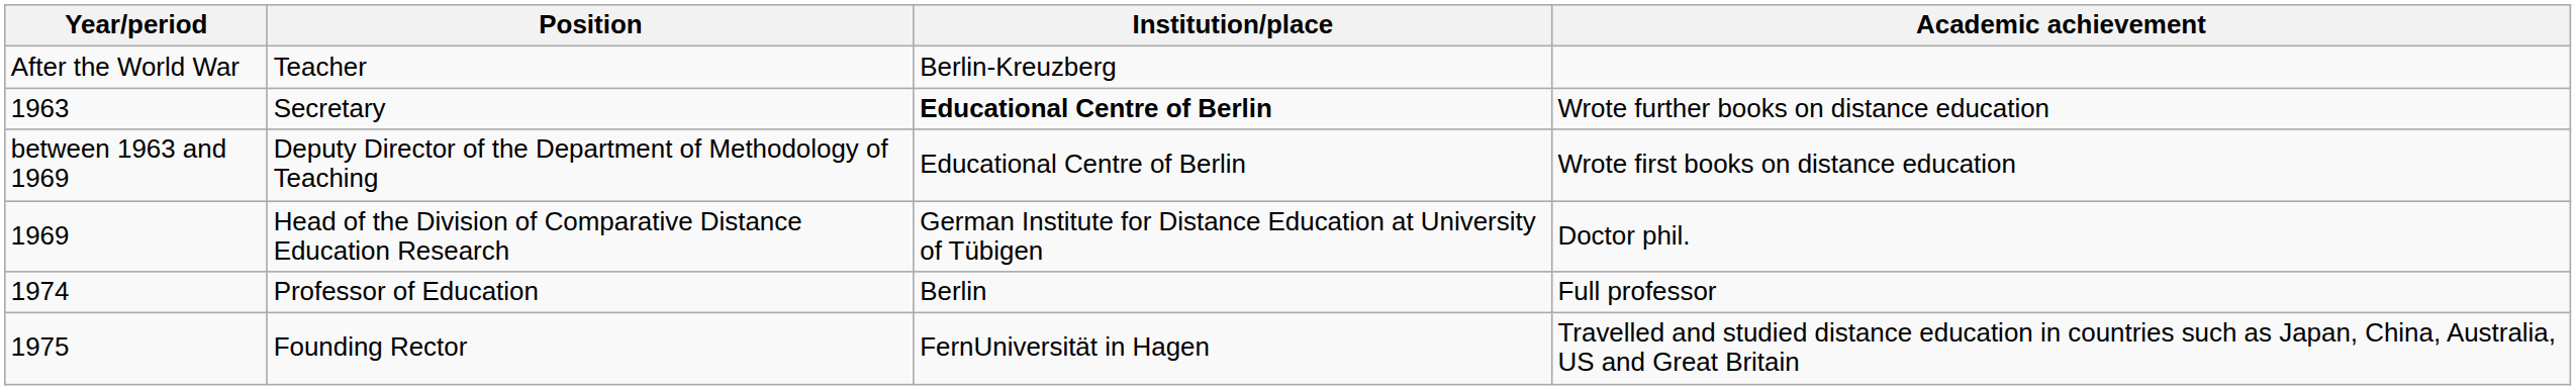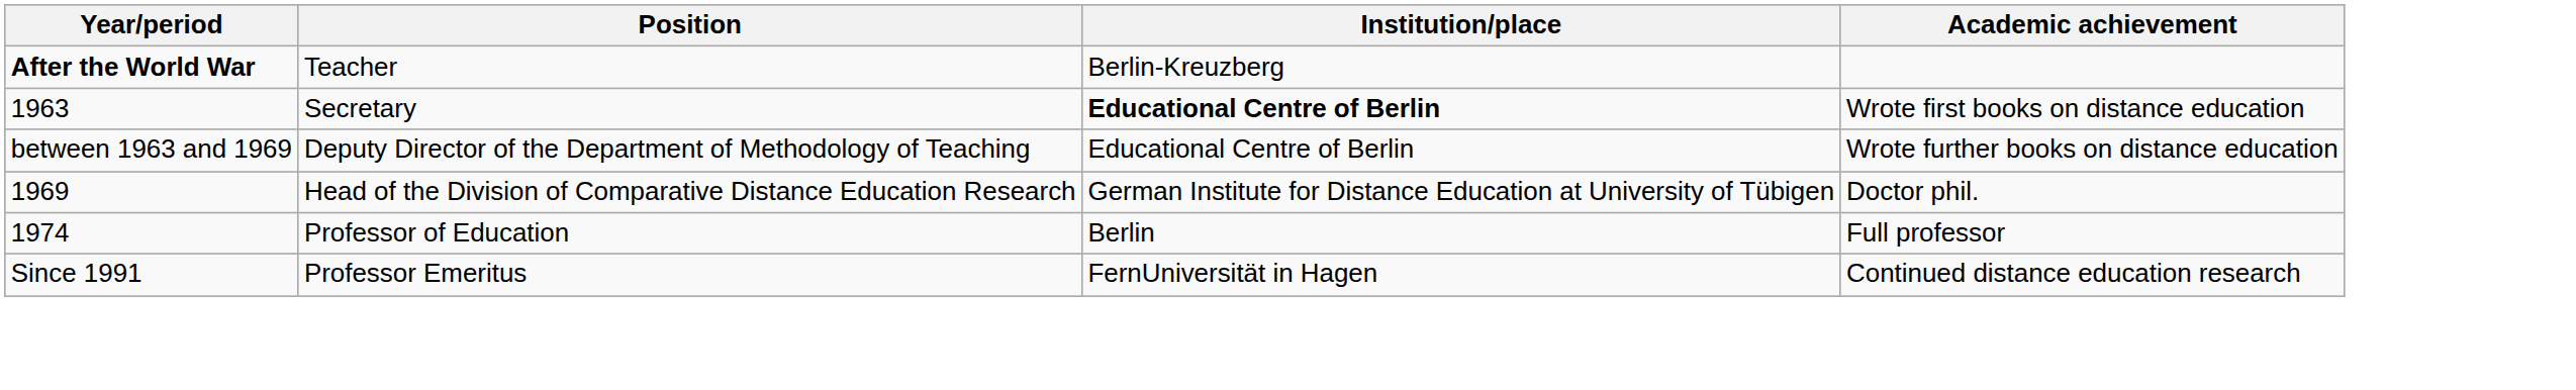Teacher | Year/period: normal -> bold
Secretary | Academic achievement: Wrote further books on distance education -> Wrote first books on distance education
Deputy Director of the Department of Methodology of Teaching | Academic achievement: Wrote first books on distance education -> Wrote further books on distance education
- row: 1975 | Founding Rector | FernUniversität in Hagen | Travelled and studied distance education in countries such as Japan, China, Australia, US and Great Britain
+ row: Since 1991 | Professor Emeritus | FernUniversität in Hagen | Continued distance education research
